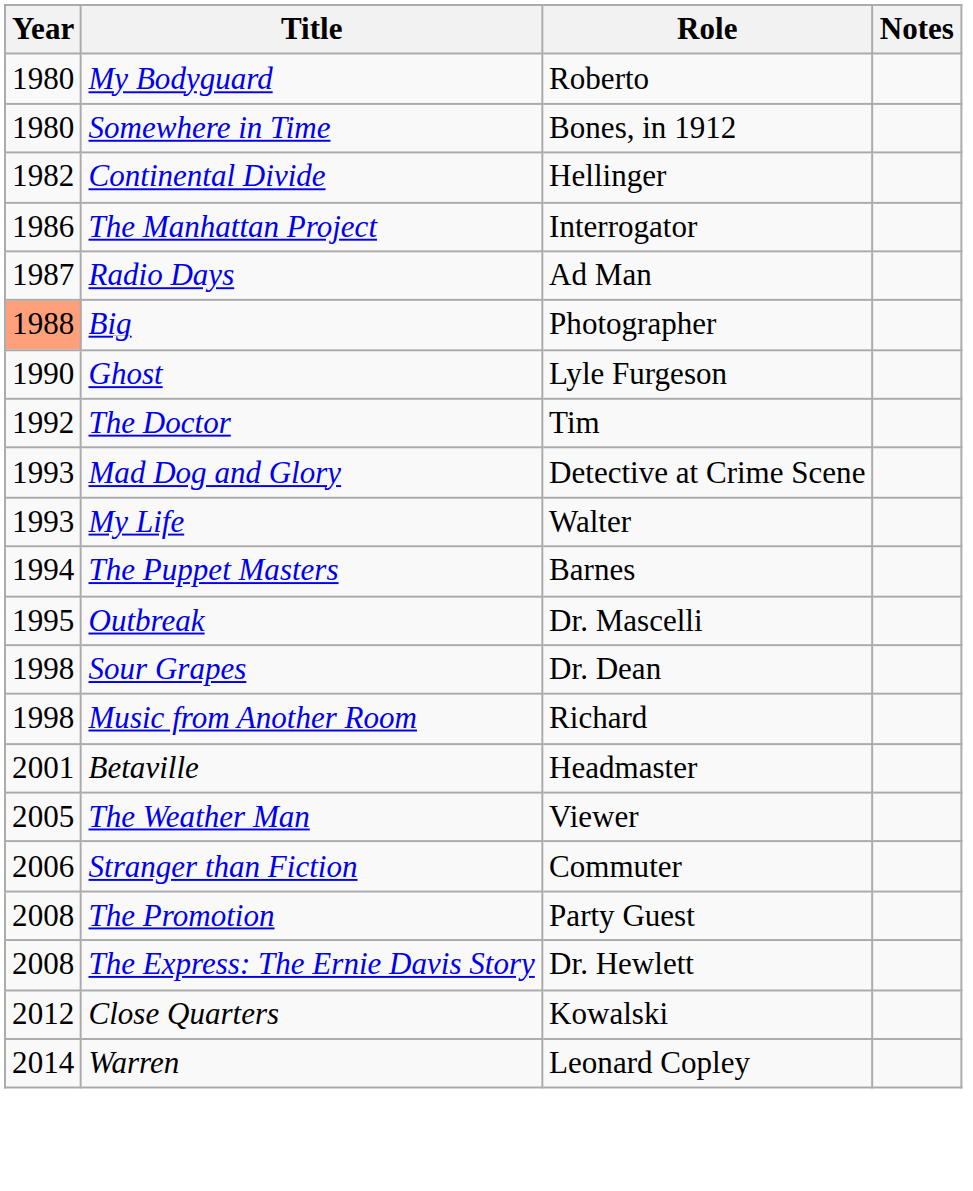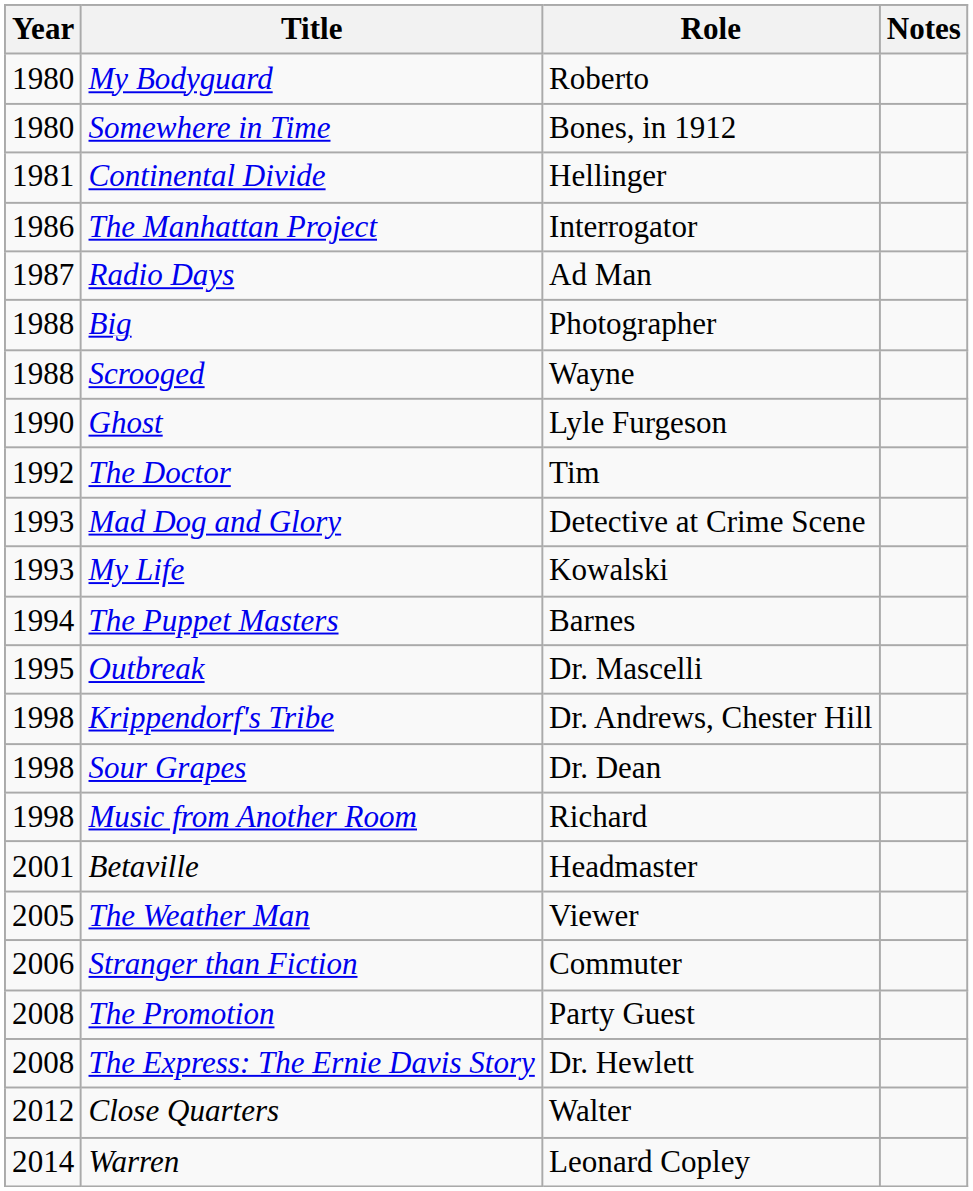Continental Divide | Year: 1982 -> 1981
Big | Year: lightsalmon background -> no background
+ row: 1988 | Scrooged | Wayne
My Life | Role: Walter -> Kowalski
+ row: 1998 | Krippendorf's Tribe | Dr. Andrews, Chester Hill
Close Quarters | Role: Kowalski -> Walter
